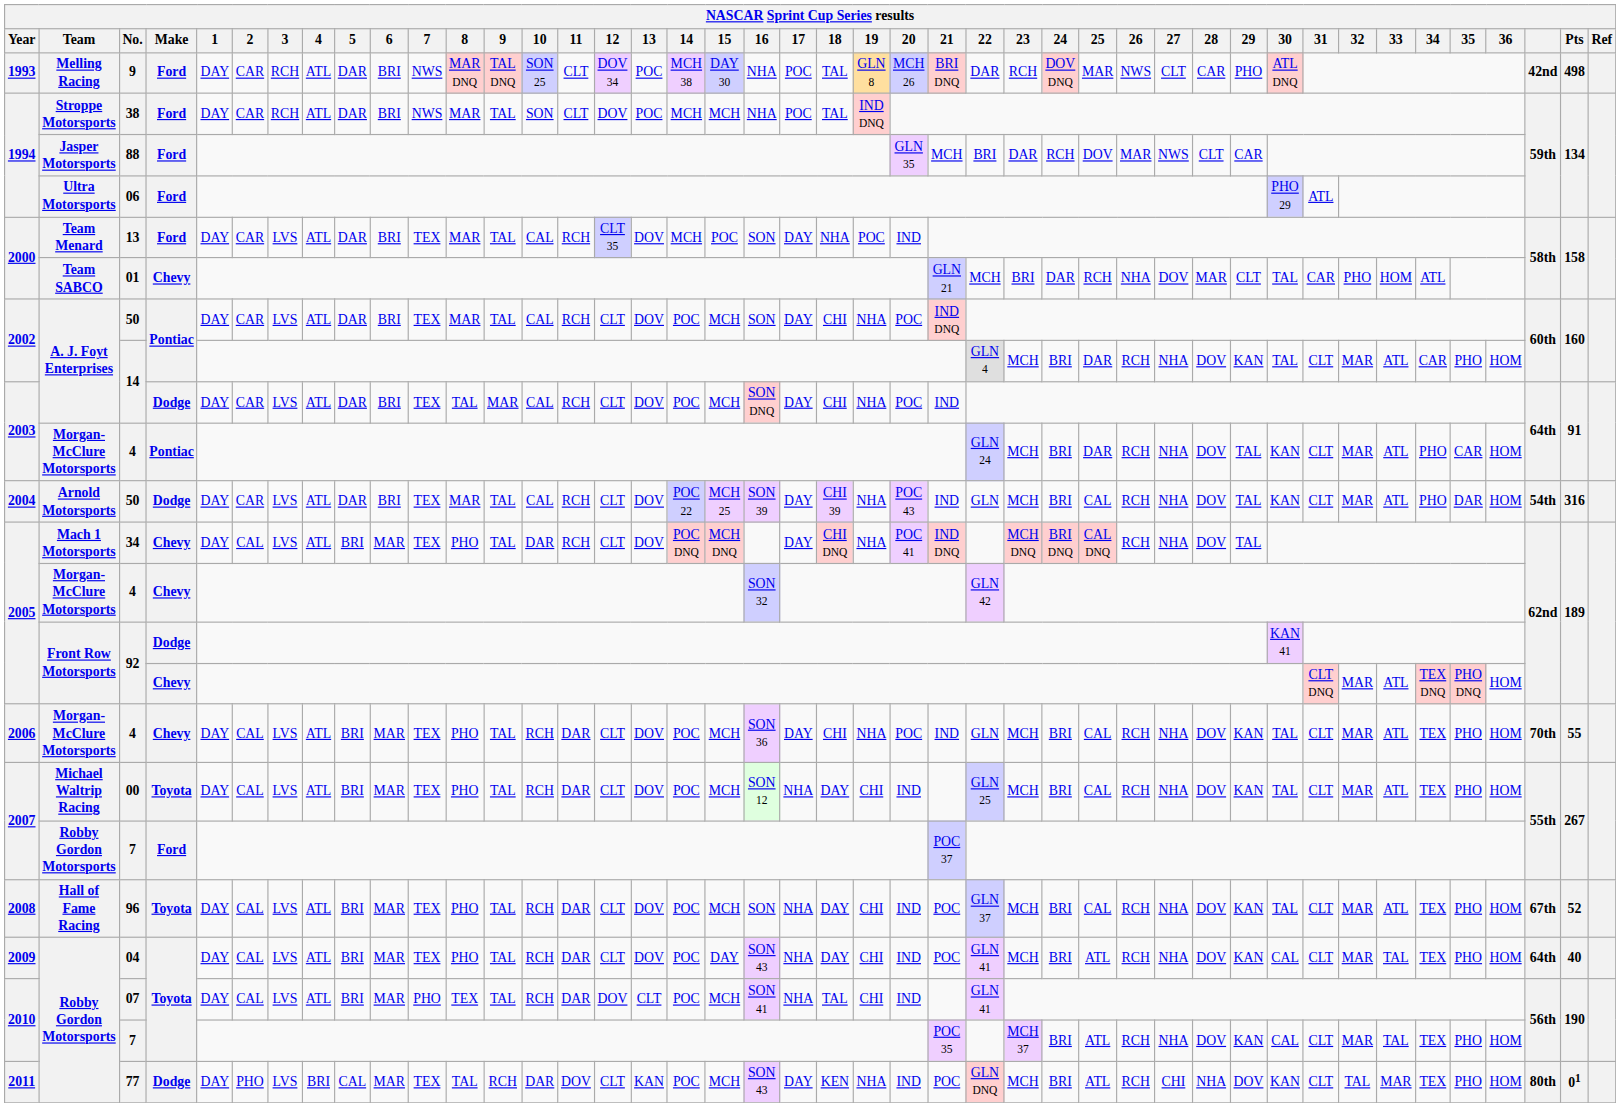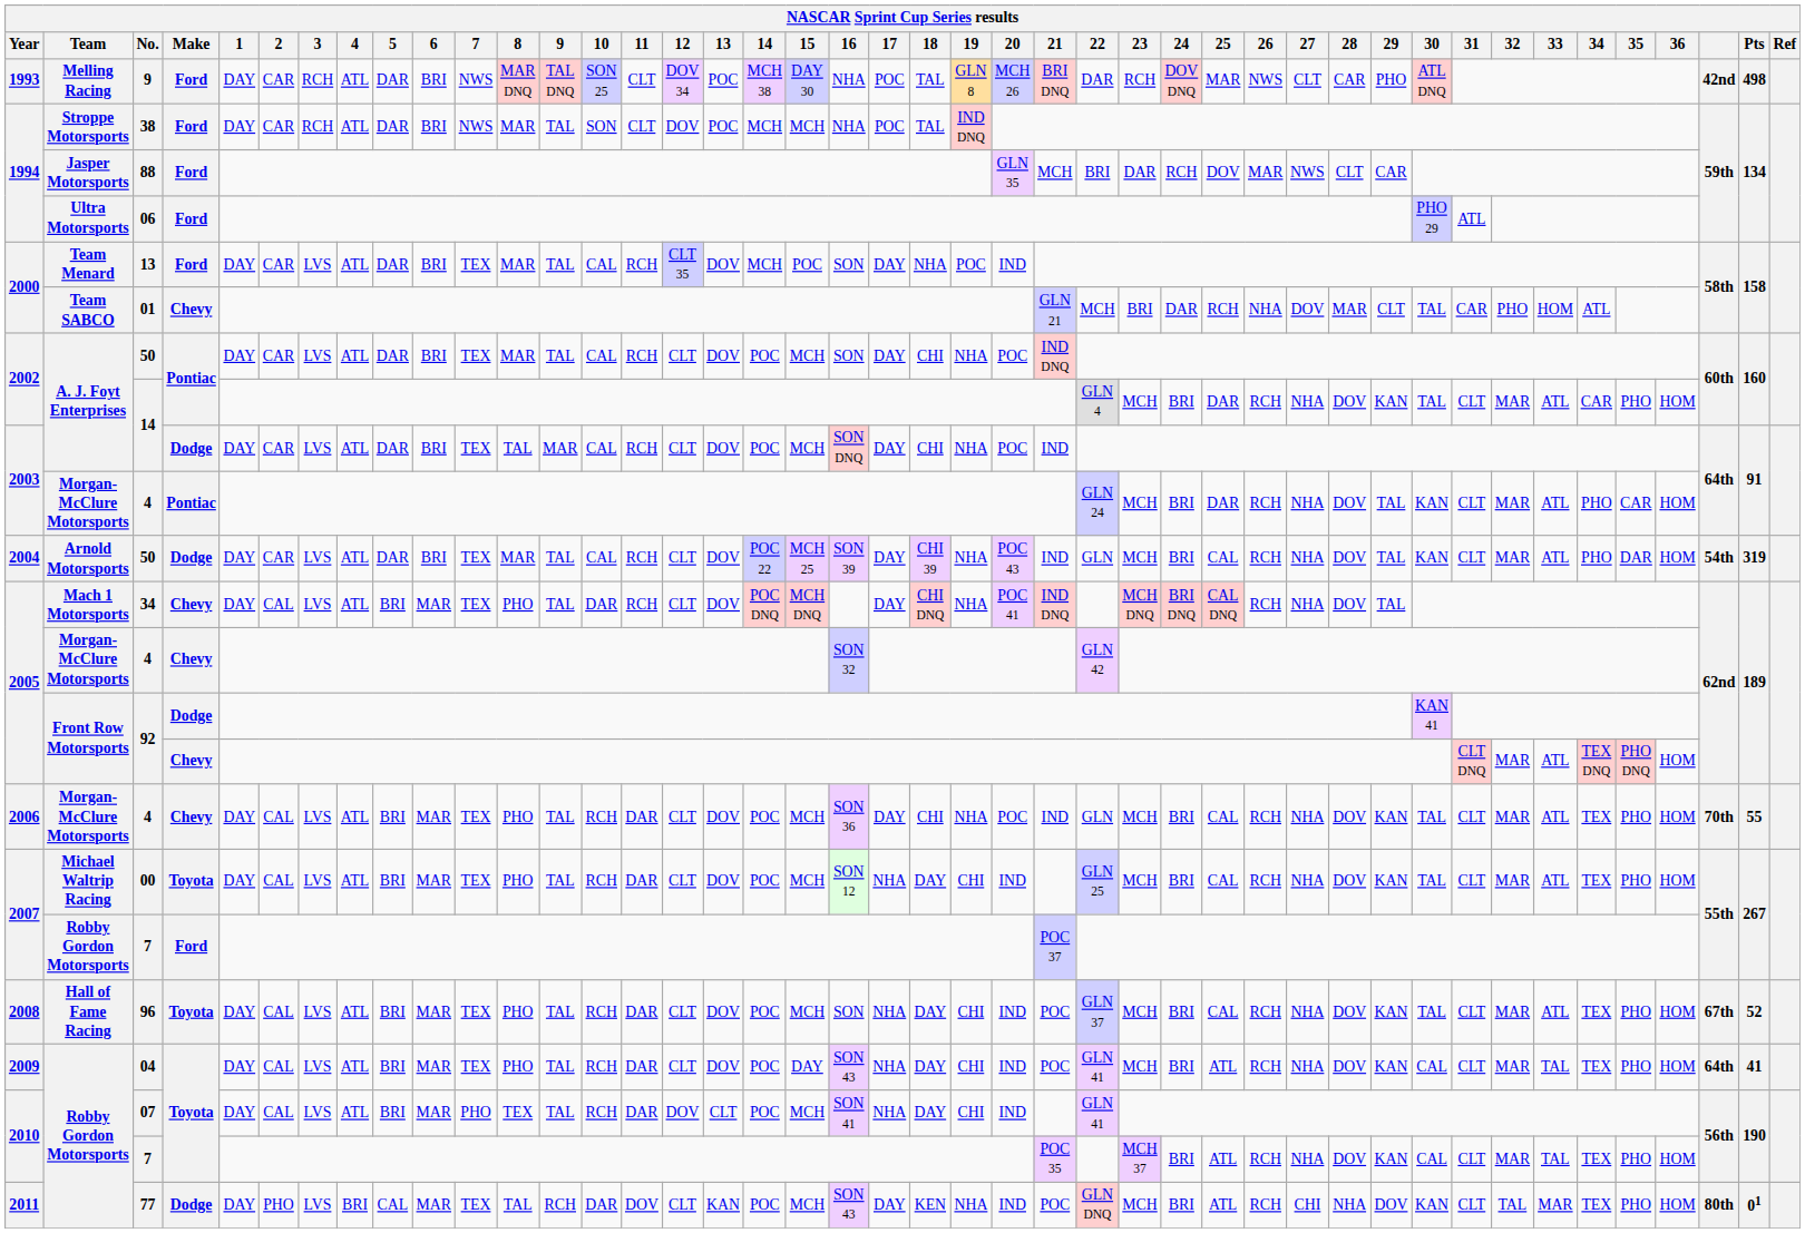2004 / 50 | Pts: 316 -> 319
04 | Pts: 40 -> 41
07 | 18: TAL -> DAY
